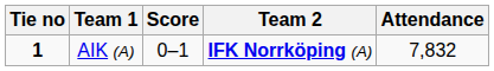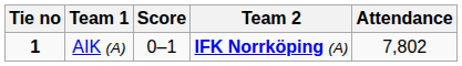AIK (A) | Attendance: 7,832 -> 7,802
